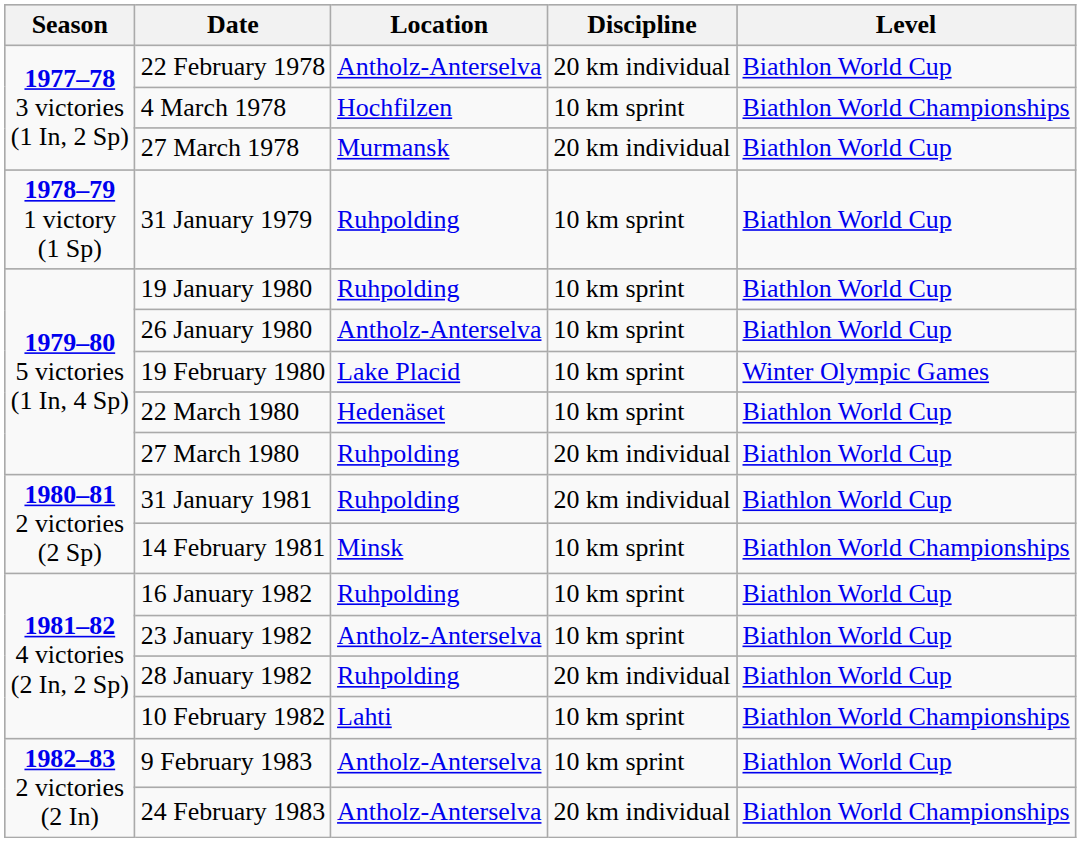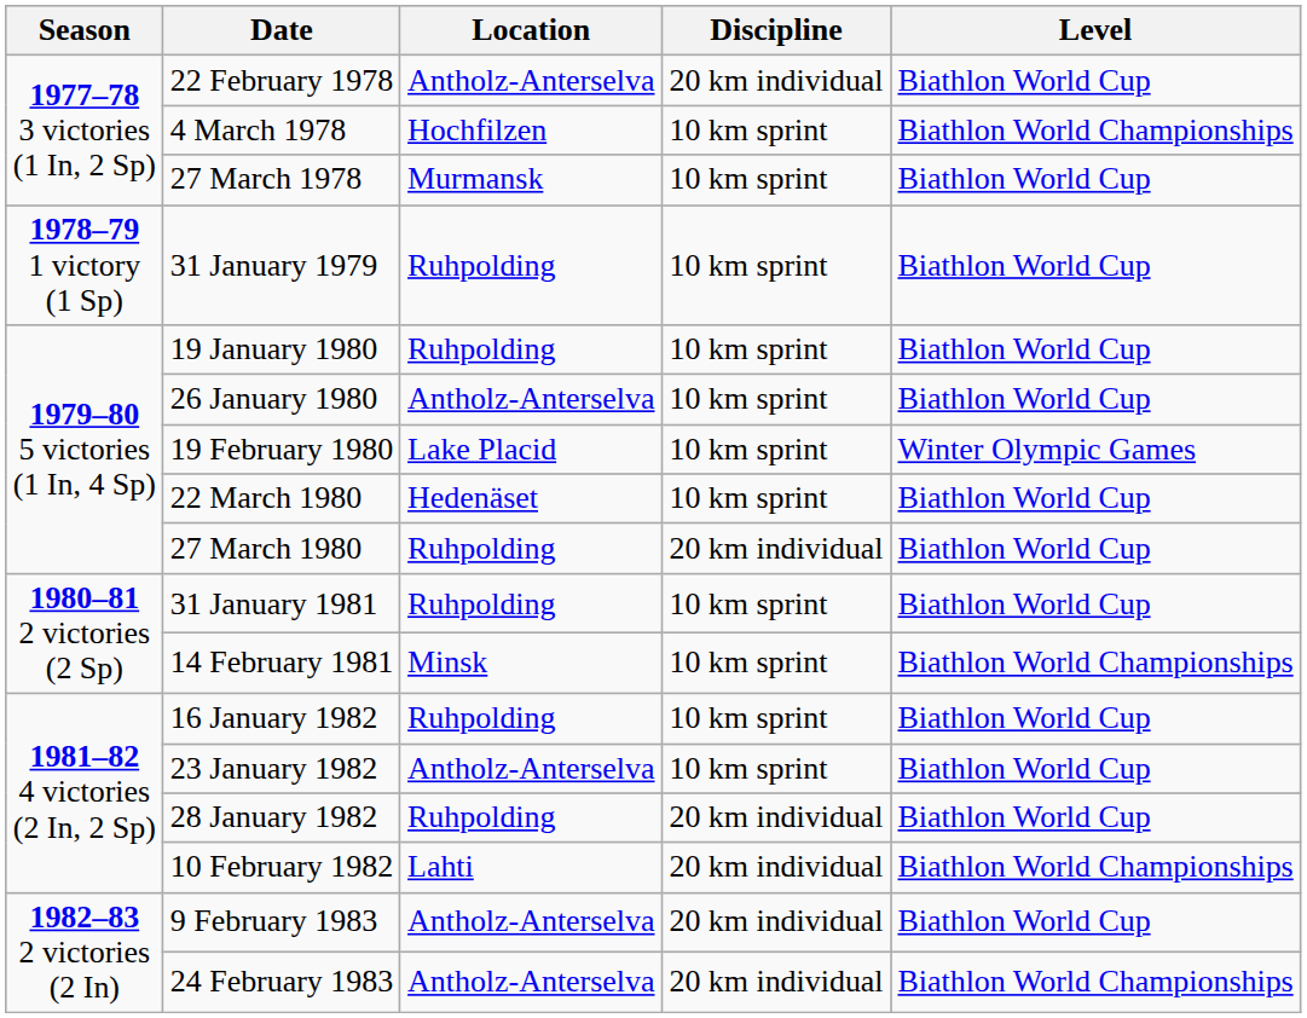27 March 1978 | Discipline: 20 km individual -> 10 km sprint
31 January 1981 | Discipline: 20 km individual -> 10 km sprint
10 February 1982 | Discipline: 10 km sprint -> 20 km individual
9 February 1983 | Discipline: 10 km sprint -> 20 km individual
